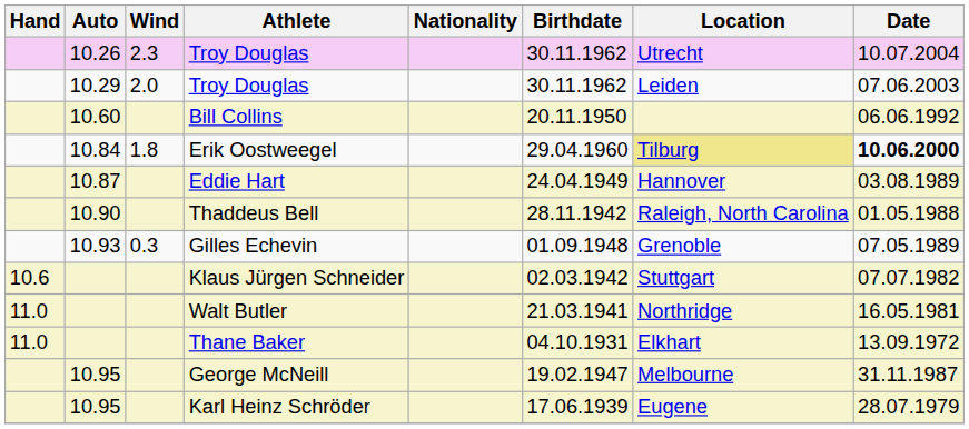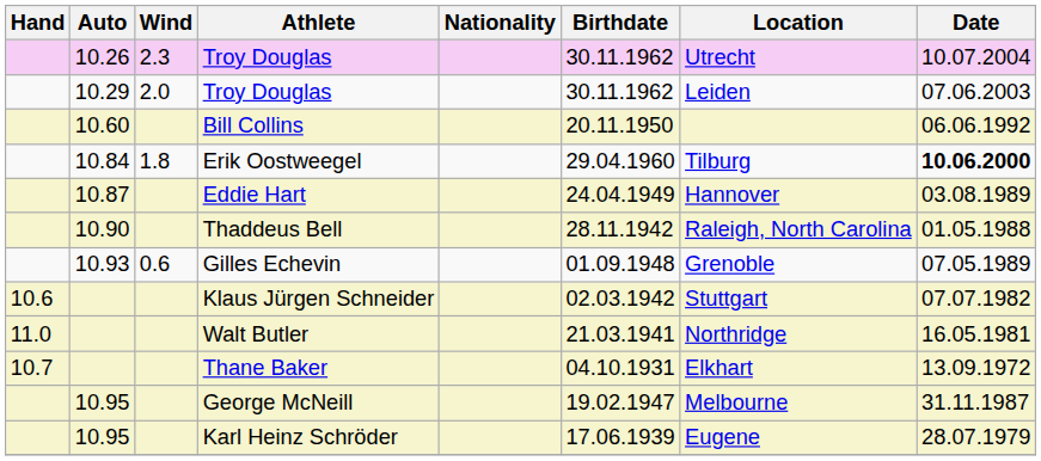Erik Oostweegel | Location: khaki background -> no background
Gilles Echevin | Wind: 0.3 -> 0.6
Thane Baker | Hand: 11.0 -> 10.7
